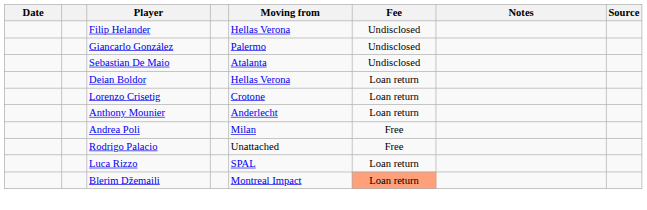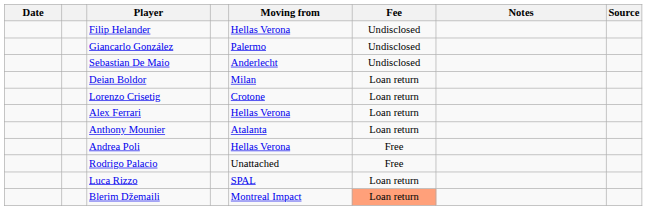Sebastian De Maio | Moving from: Atalanta -> Anderlecht
Deian Boldor | Moving from: Hellas Verona -> Milan
+ row: Alex Ferrari | Hellas Verona | Loan return
Anthony Mounier | Moving from: Anderlecht -> Atalanta
Andrea Poli | Moving from: Milan -> Hellas Verona
